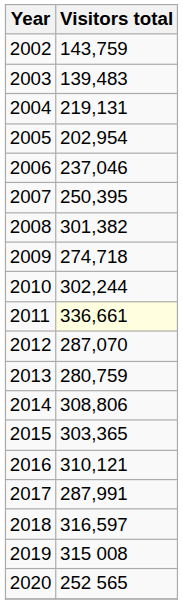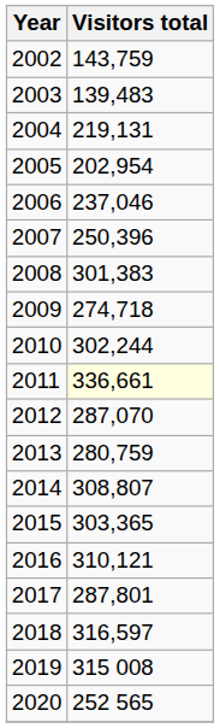2007 | Visitors total: 250,395 -> 250,396
2008 | Visitors total: 301,382 -> 301,383
2014 | Visitors total: 308,806 -> 308,807
2017 | Visitors total: 287,991 -> 287,801
